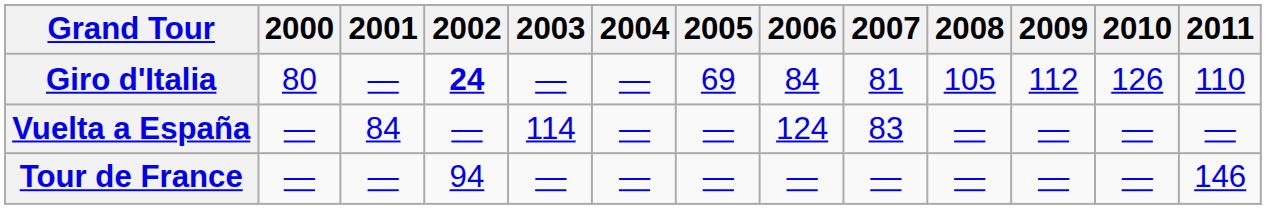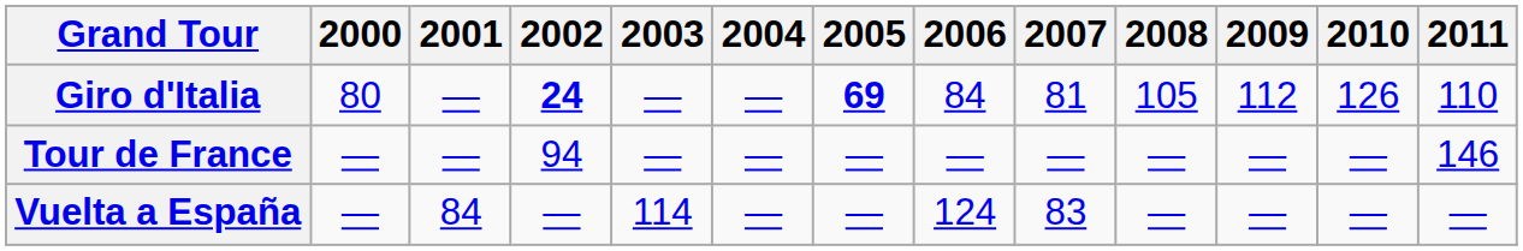Giro d'Italia | 2005: normal -> bold
rows swapped: Tour de France <-> Vuelta a España
